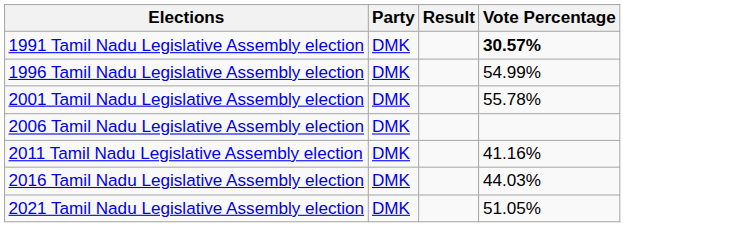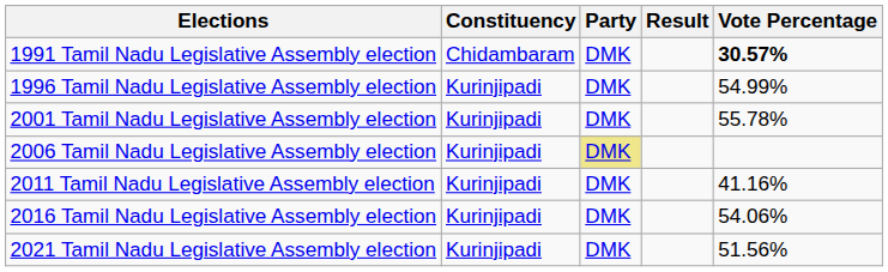+ column: Constituency | Chidambaram | Kurinjipadi | Kurinjipadi | Kurinjipadi | Kurinjipadi | Kurinjipadi | Kurinjipadi
2006 Tamil Nadu Legislative Assembly election | Party: no background -> khaki background
2016 Tamil Nadu Legislative Assembly election | Vote Percentage: 44.03% -> 54.06%
2021 Tamil Nadu Legislative Assembly election | Vote Percentage: 51.05% -> 51.56%
